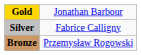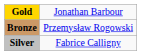rows swapped: Silver <-> Bronze
